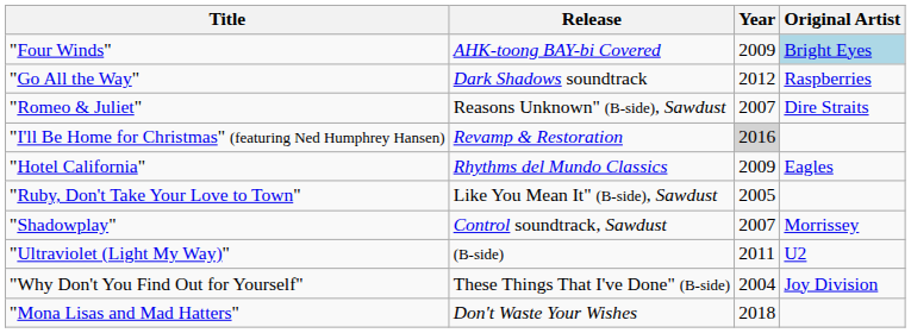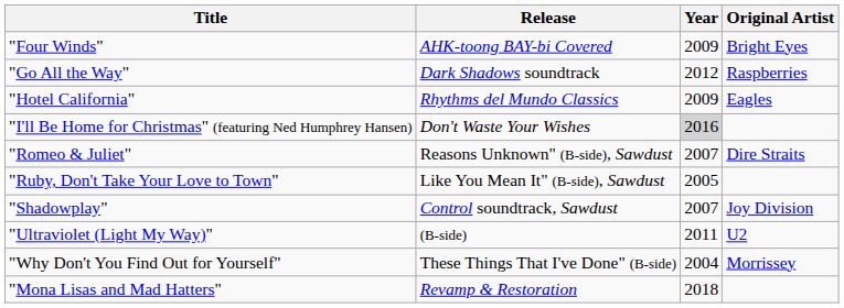"Four Winds" | Original Artist: lightblue background -> no background
rows swapped: "Hotel California" <-> "Romeo & Juliet"
"I'll Be Home for Christmas" (featuring Ned Humphrey Hansen) | Release: Revamp & Restoration -> Don't Waste Your Wishes
"Shadowplay" | Original Artist: Morrissey -> Joy Division
"Why Don't You Find Out for Yourself" | Original Artist: Joy Division -> Morrissey
"Mona Lisas and Mad Hatters" | Release: Don't Waste Your Wishes -> Revamp & Restoration
